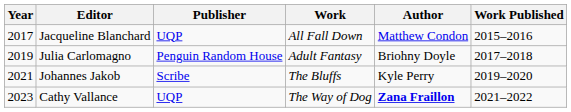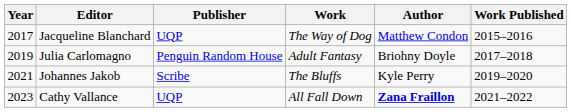Jacqueline Blanchard | Work: All Fall Down -> The Way of Dog
Cathy Vallance | Work: The Way of Dog -> All Fall Down
